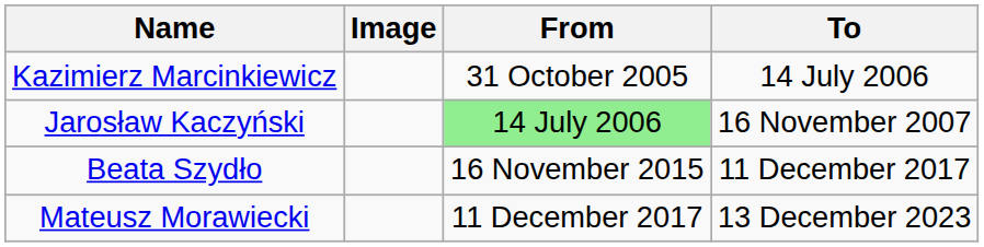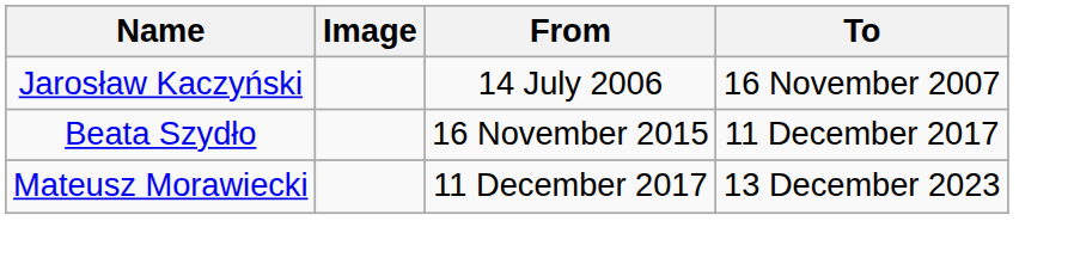- row: Kazimierz Marcinkiewicz | 31 October 2005 | 14 July 2006
Jarosław Kaczyński | From: lightgreen background -> no background
